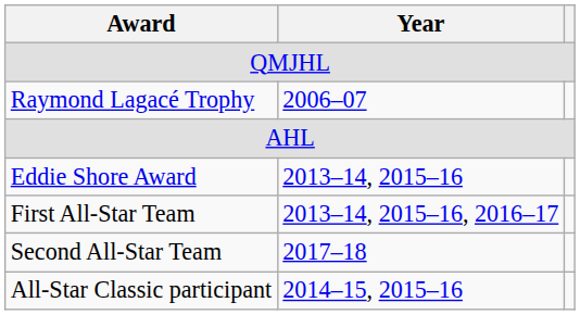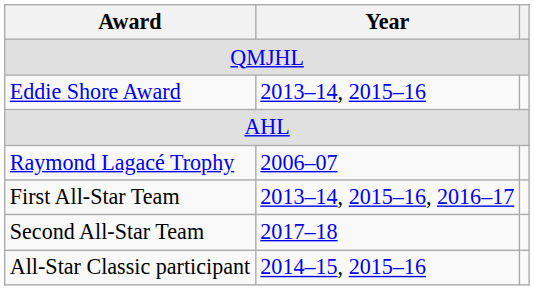rows swapped: Raymond Lagacé Trophy <-> Eddie Shore Award
